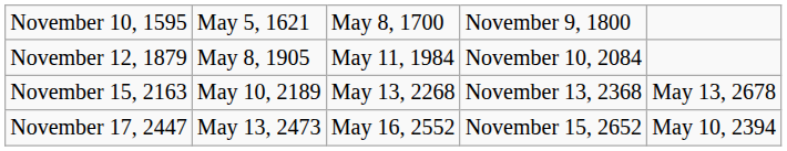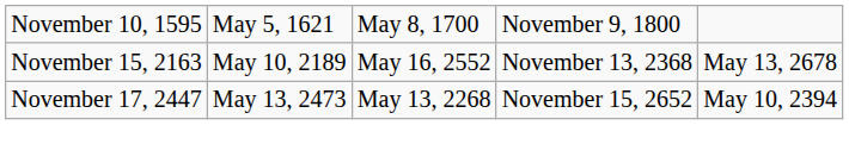- row: November 12, 1879 | May 8, 1905 | May 11, 1984 | November 10, 2084
November 15, 2163 | column 3: May 13, 2268 -> May 16, 2552
November 17, 2447 | column 3: May 16, 2552 -> May 13, 2268
